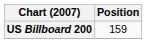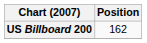US Billboard 200 | Position: 159 -> 162
